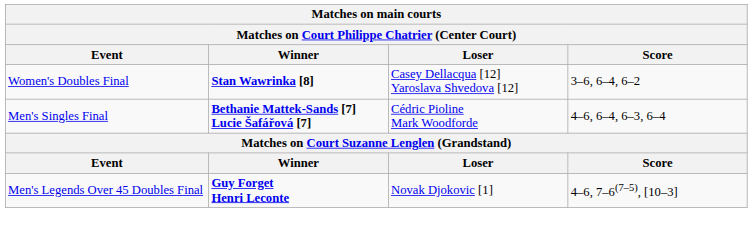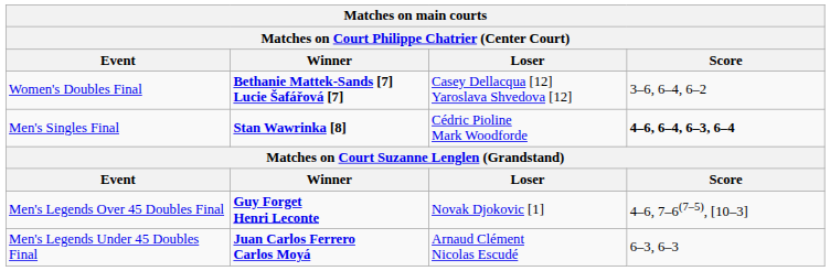Women's Doubles Final | Winner: Stan Wawrinka [8] -> Bethanie Mattek-Sands [7] Lucie Šafářová [7]
Men's Singles Final | Winner: Bethanie Mattek-Sands [7] Lucie Šafářová [7] -> Stan Wawrinka [8]
Men's Singles Final | Score: normal -> bold
+ row: Men's Legends Under 45 Doubles Final | Juan Carlos Ferrero Carlos Moyá | Arnaud Clément Nicolas Escudé | 6–3, 6–3
